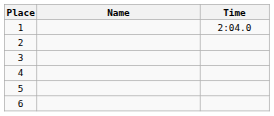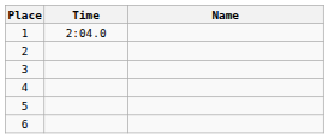columns swapped: Name <-> Time
